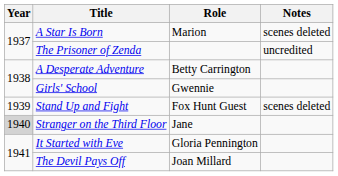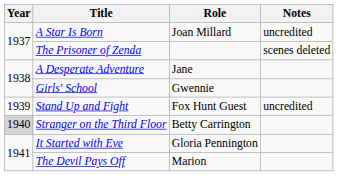A Star Is Born | Role: Marion -> Joan Millard
A Star Is Born | Notes: scenes deleted -> uncredited
The Prisoner of Zenda | Notes: uncredited -> scenes deleted
A Desperate Adventure | Role: Betty Carrington -> Jane
Stand Up and Fight | Notes: scenes deleted -> uncredited
Stranger on the Third Floor | Role: Jane -> Betty Carrington
The Devil Pays Off | Role: Joan Millard -> Marion
